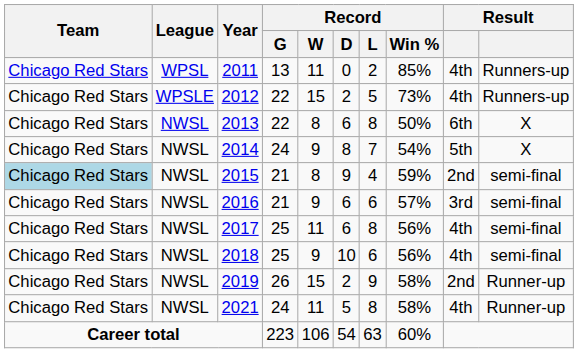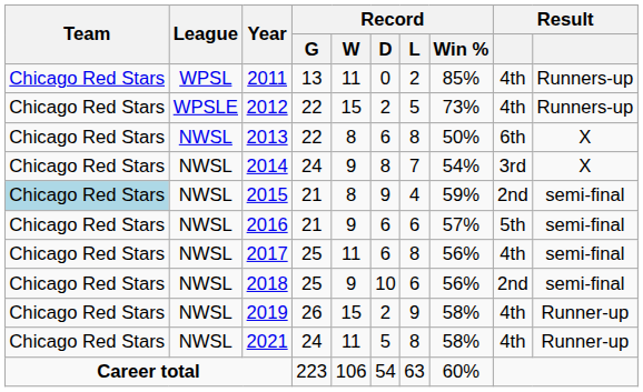2014 | column 9: 5th -> 3rd
2016 | column 9: 3rd -> 5th
2018 | column 9: 4th -> 2nd
2019 | column 9: 2nd -> 4th
